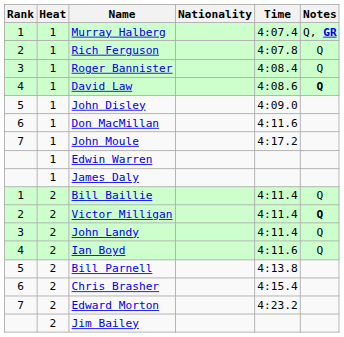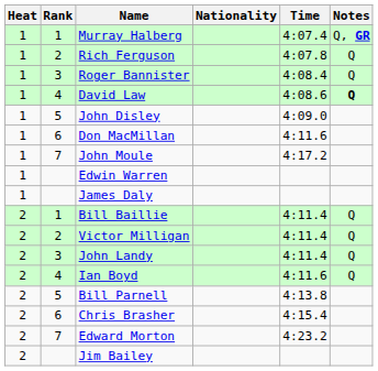columns swapped: Rank <-> Heat
Victor Milligan | Notes: bold -> normal
